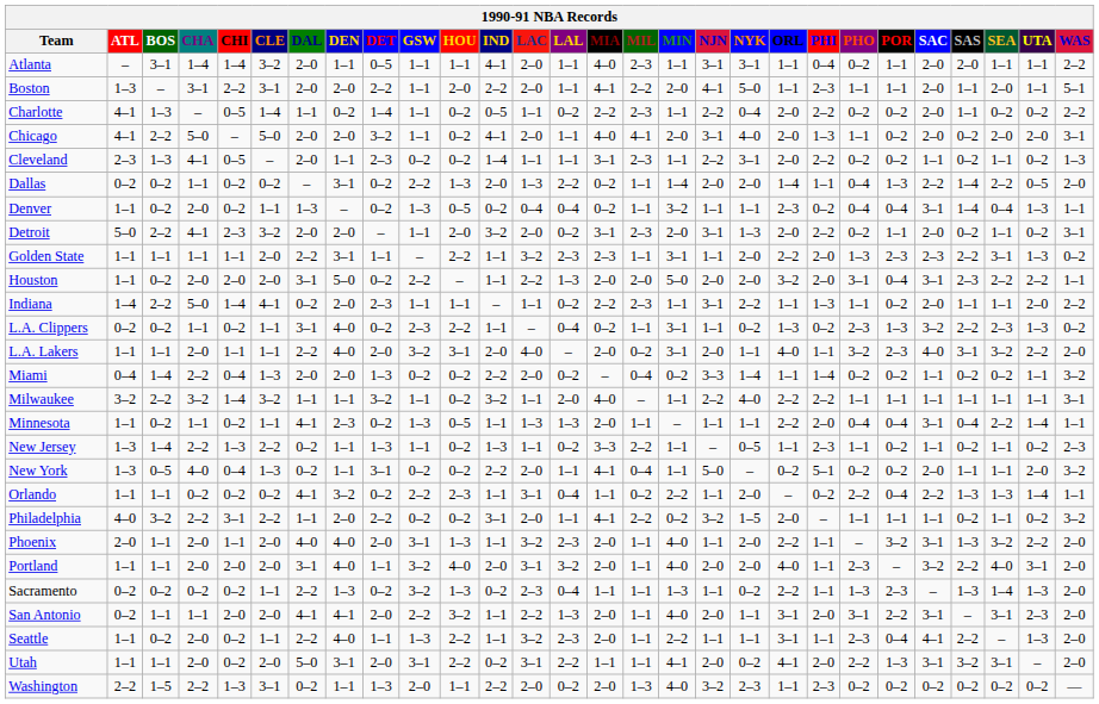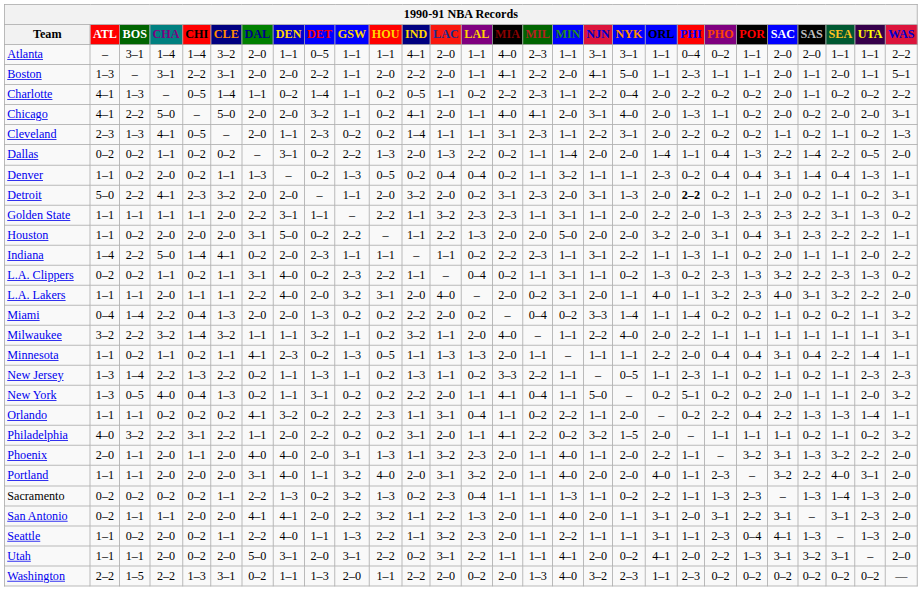Detroit | PHI: normal -> bold
Milwaukee | ORL: 2–2 -> 2–0
New Jersey | UTA: 0–2 -> 2–3
Seattle | SAS: 2–2 -> 1–3
